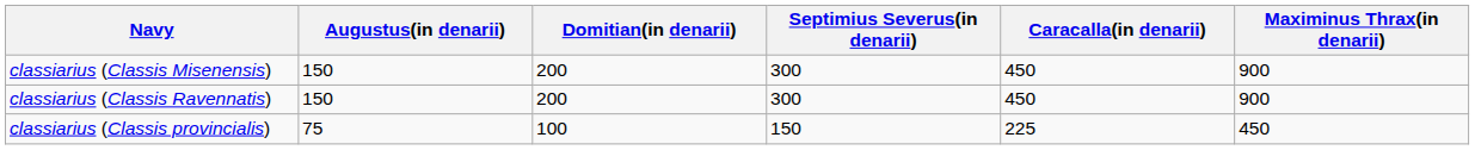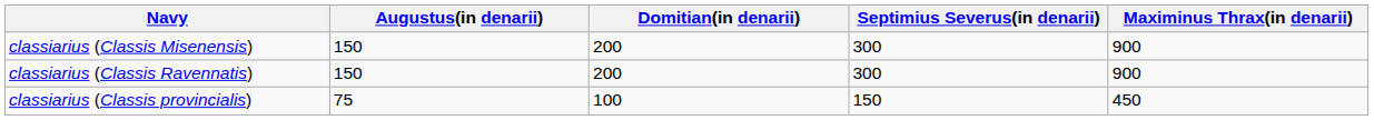- column: Caracalla(in denarii) | 450 | 450 | 225
